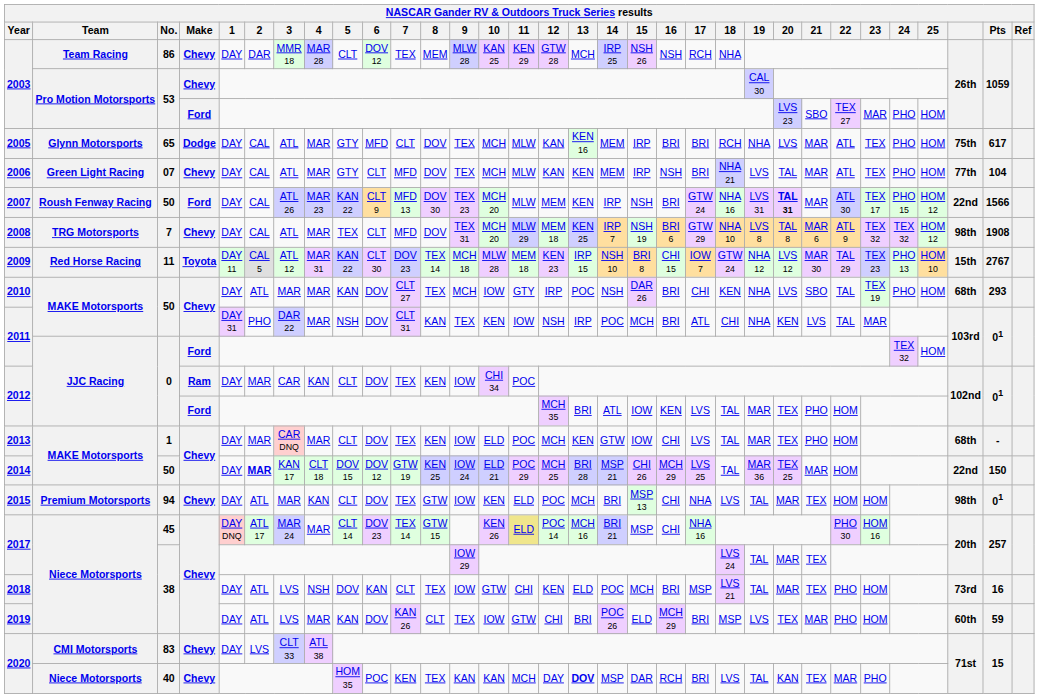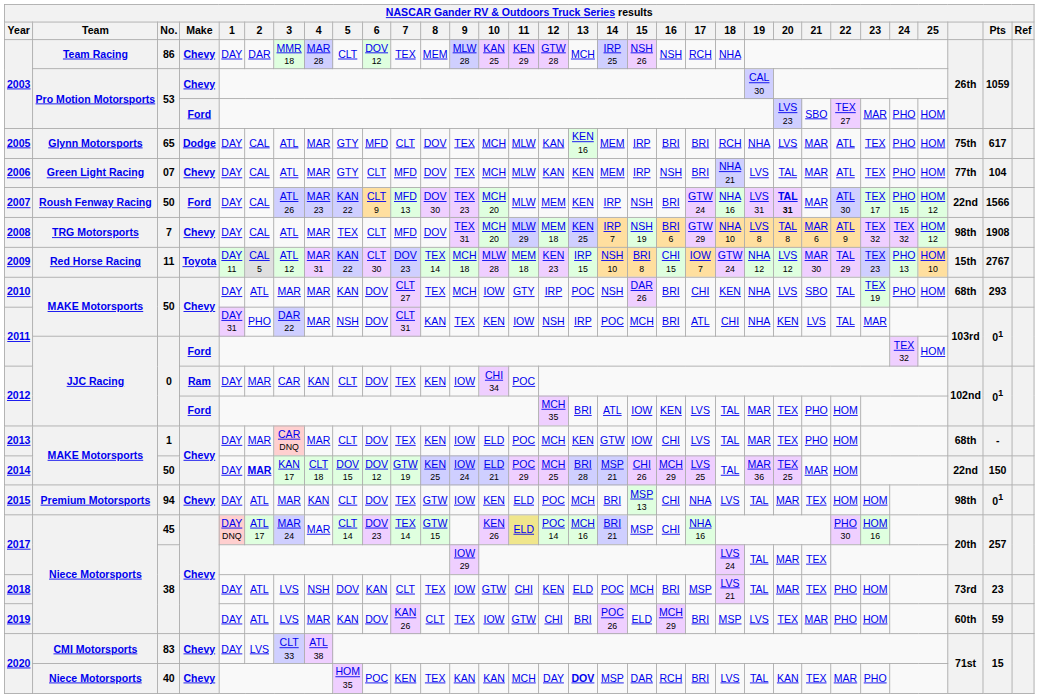2018 | Pts: 16 -> 23
